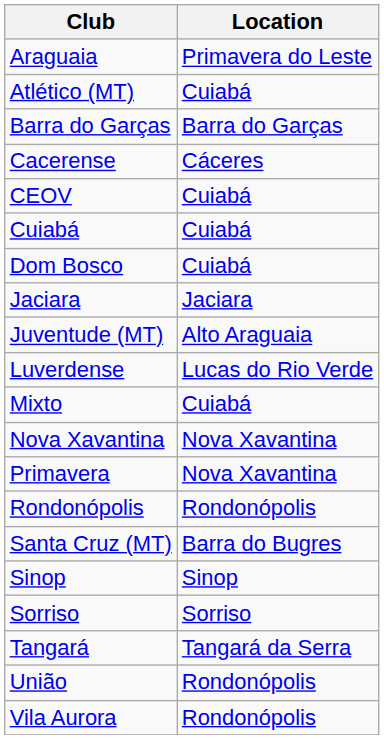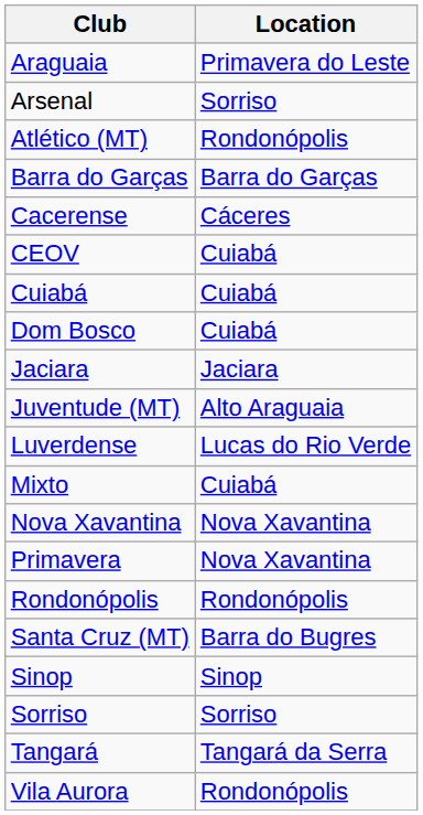+ row: Arsenal | Sorriso
Atlético (MT) | Location: Cuiabá -> Rondonópolis
- row: União | Rondonópolis
